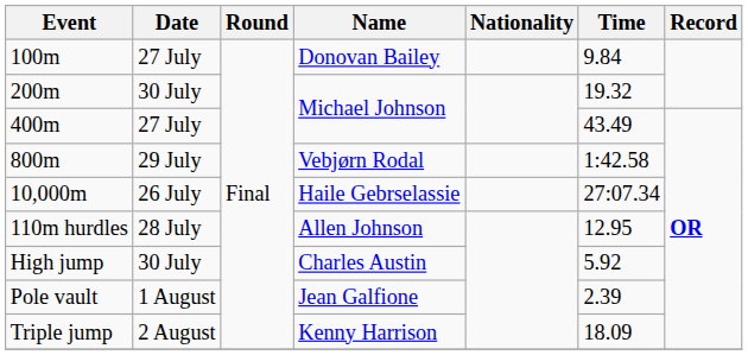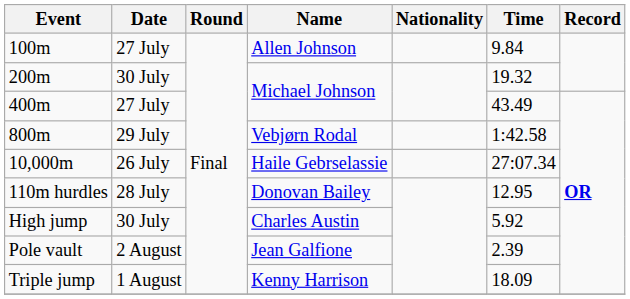100m | Name: Donovan Bailey -> Allen Johnson
110m hurdles | Name: Allen Johnson -> Donovan Bailey
Pole vault | Date: 1 August -> 2 August
Triple jump | Date: 2 August -> 1 August
